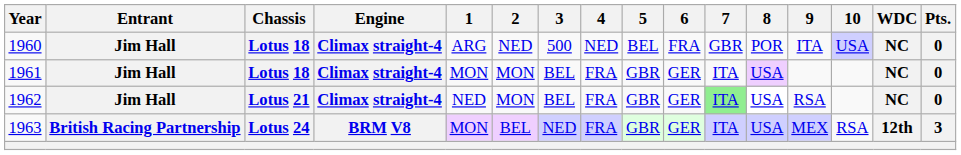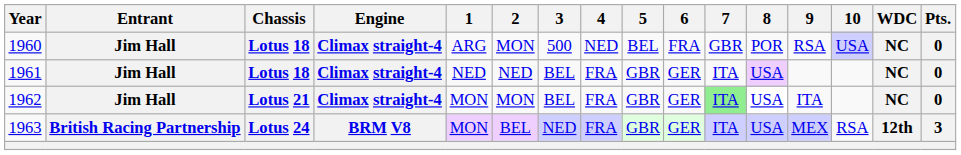1960 | 2: NED -> MON
1960 | 9: ITA -> RSA
1961 | 1: MON -> NED
1961 | 2: MON -> NED
1962 | 1: NED -> MON
1962 | 9: RSA -> ITA
